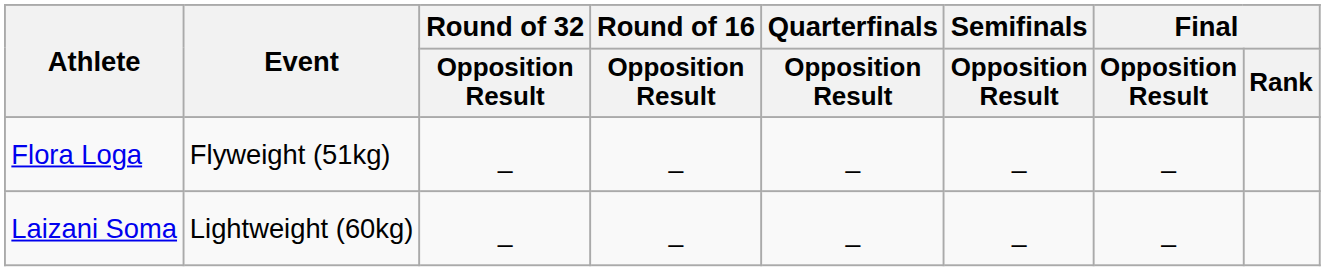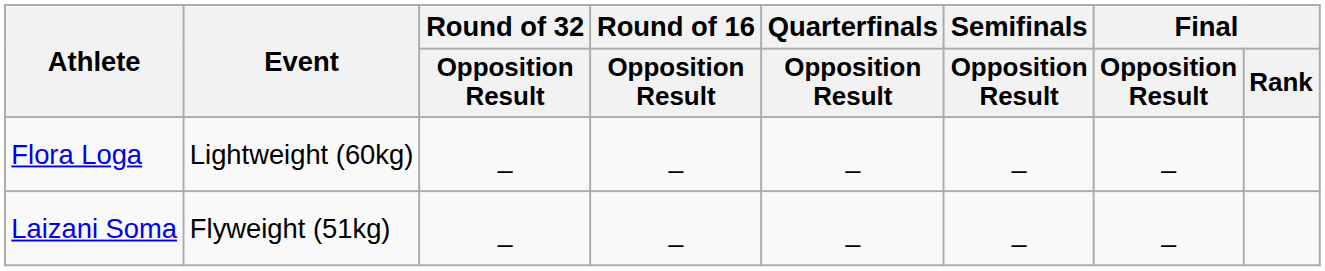Flora Loga | Event: Flyweight (51kg) -> Lightweight (60kg)
Laizani Soma | Event: Lightweight (60kg) -> Flyweight (51kg)
